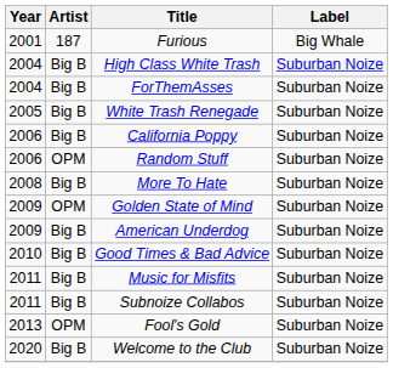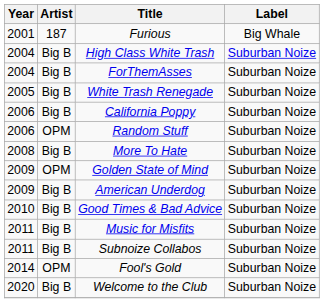Fool's Gold | Year: 2013 -> 2014
